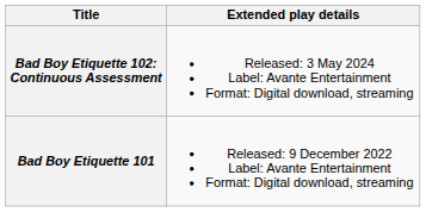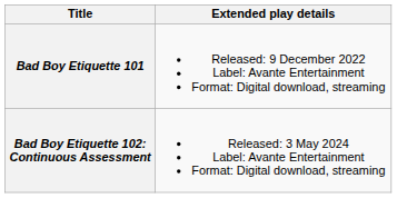rows swapped: Bad Boy Etiquette 101 <-> Bad Boy Etiquette 102: Continuous Assessment
